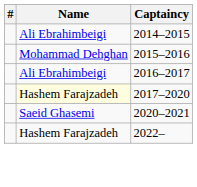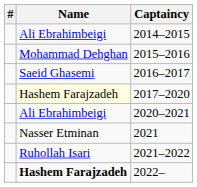2016–2017 | Name: Ali Ebrahimbeigi -> Saeid Ghasemi
2020–2021 | Name: Saeid Ghasemi -> Ali Ebrahimbeigi
+ row: Nasser Etminan | 2021
+ row: Ruhollah Isari | 2021–2022
2022– | Name: normal -> bold
